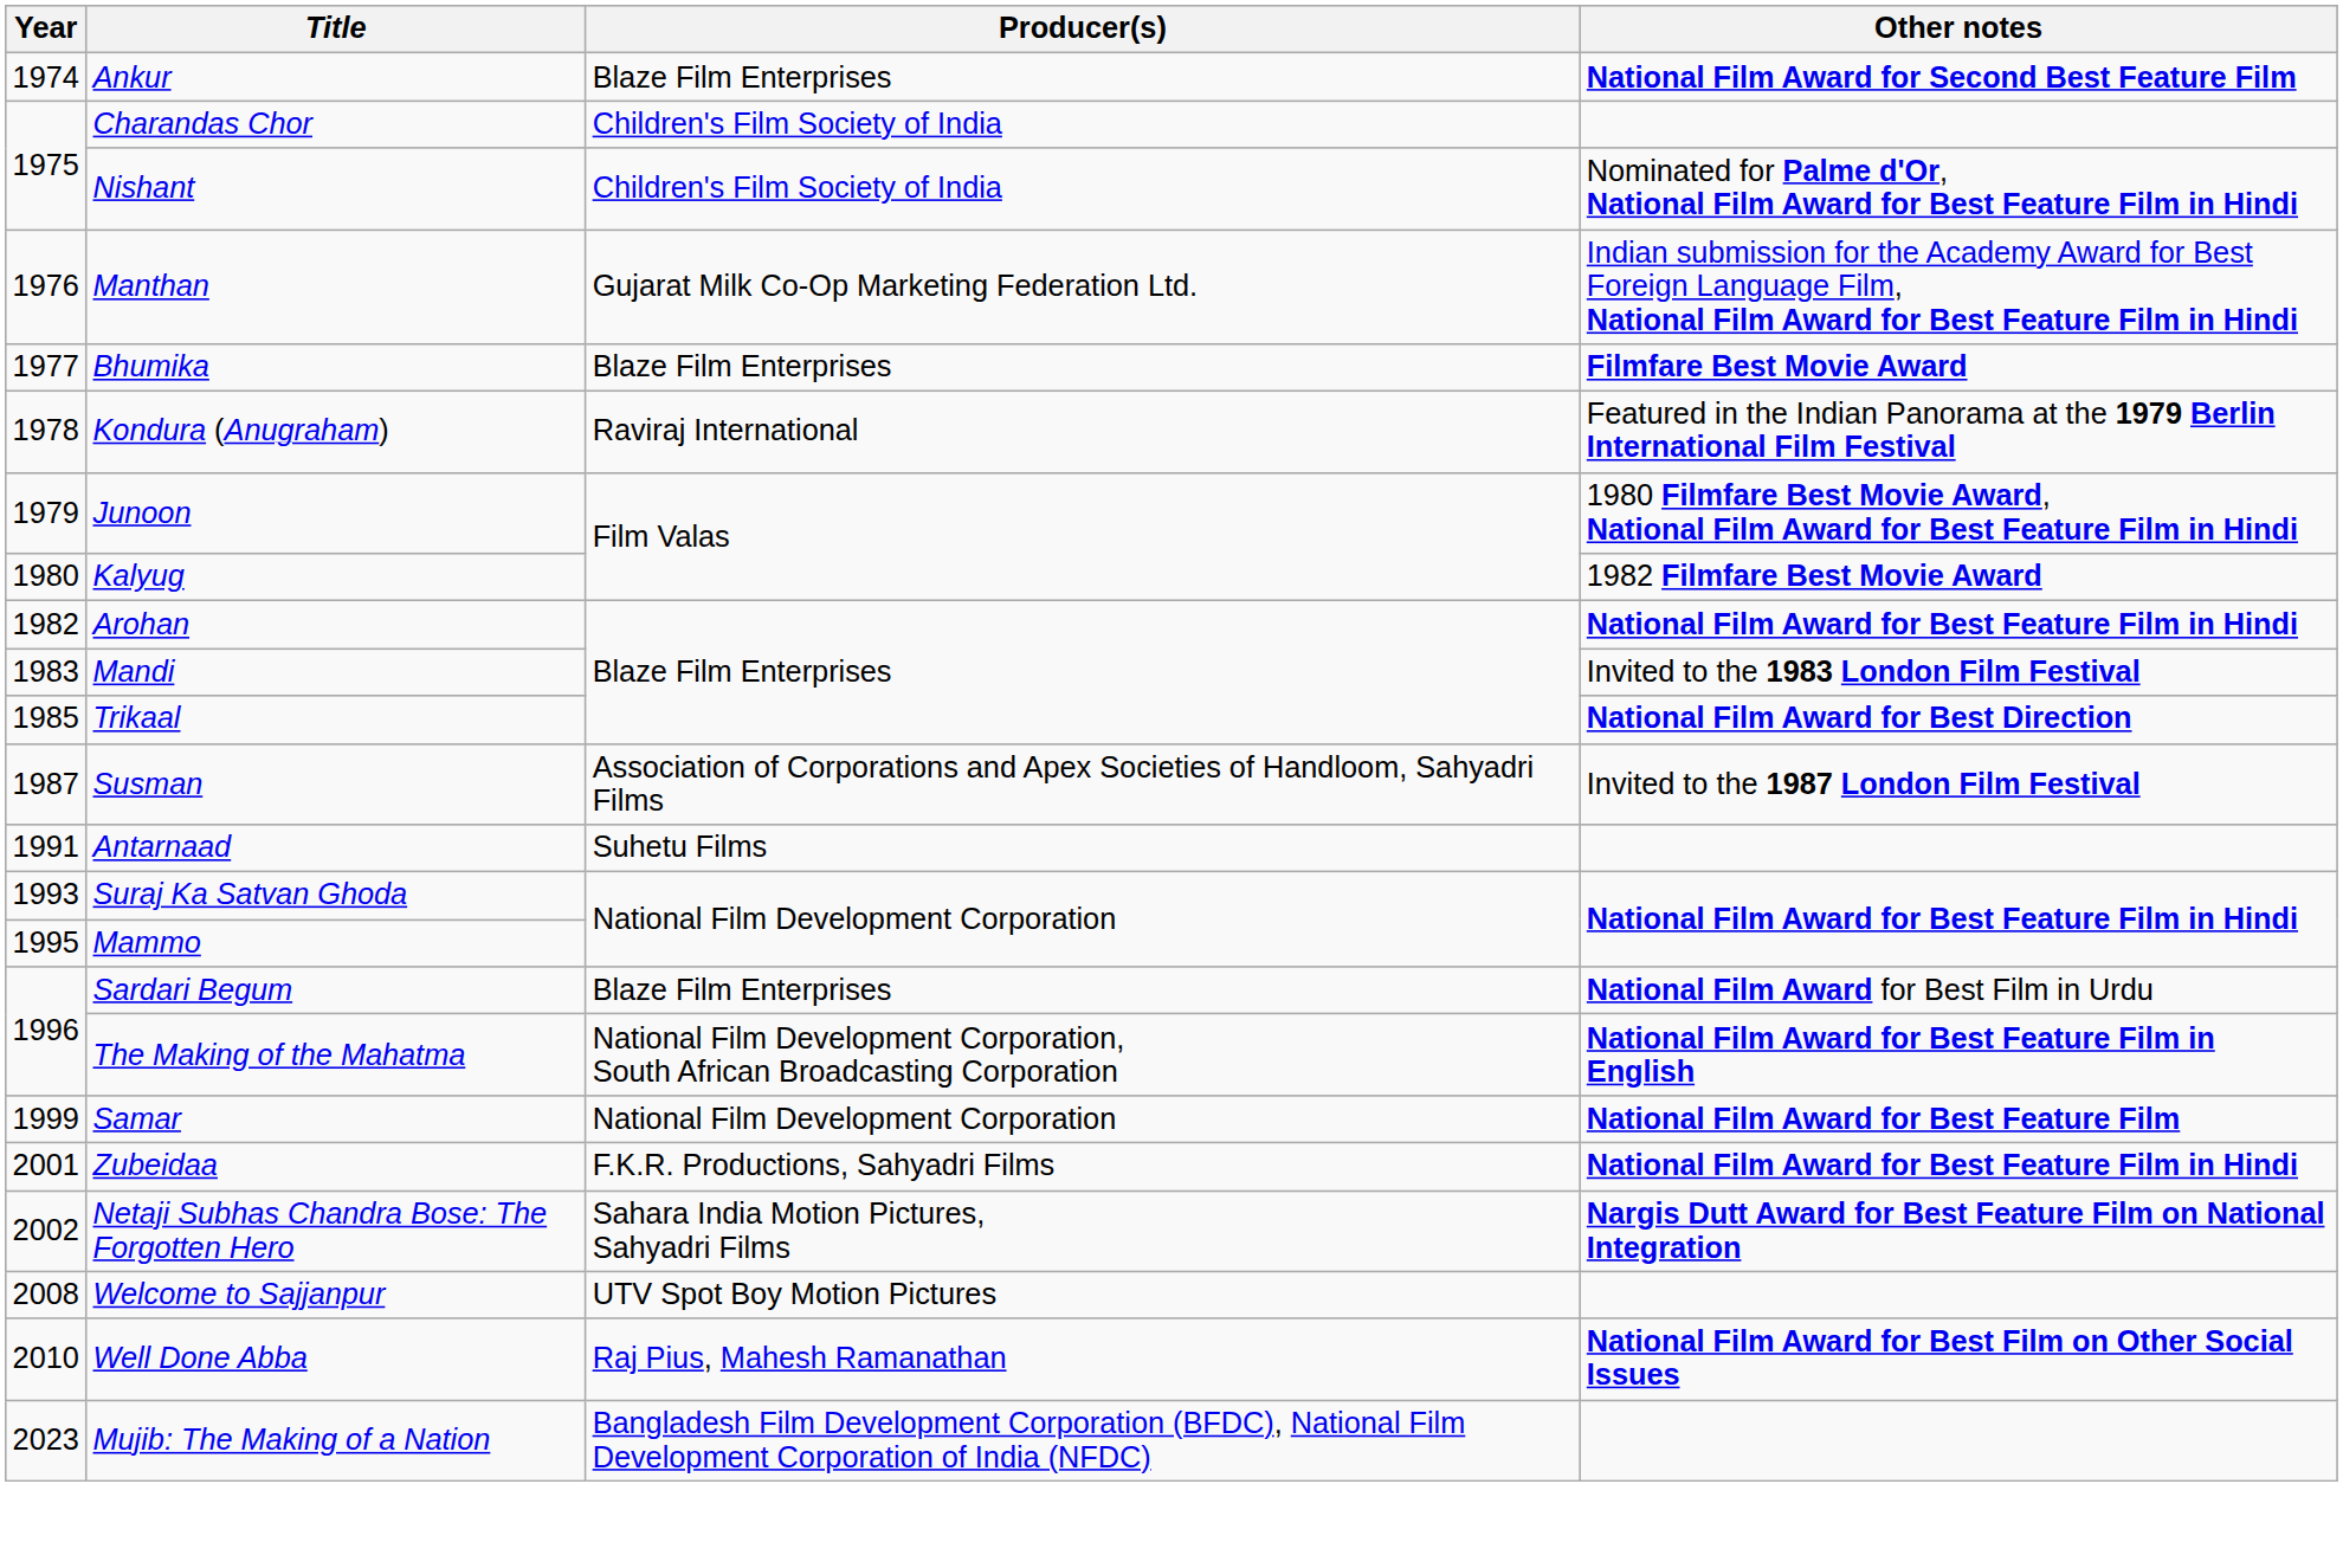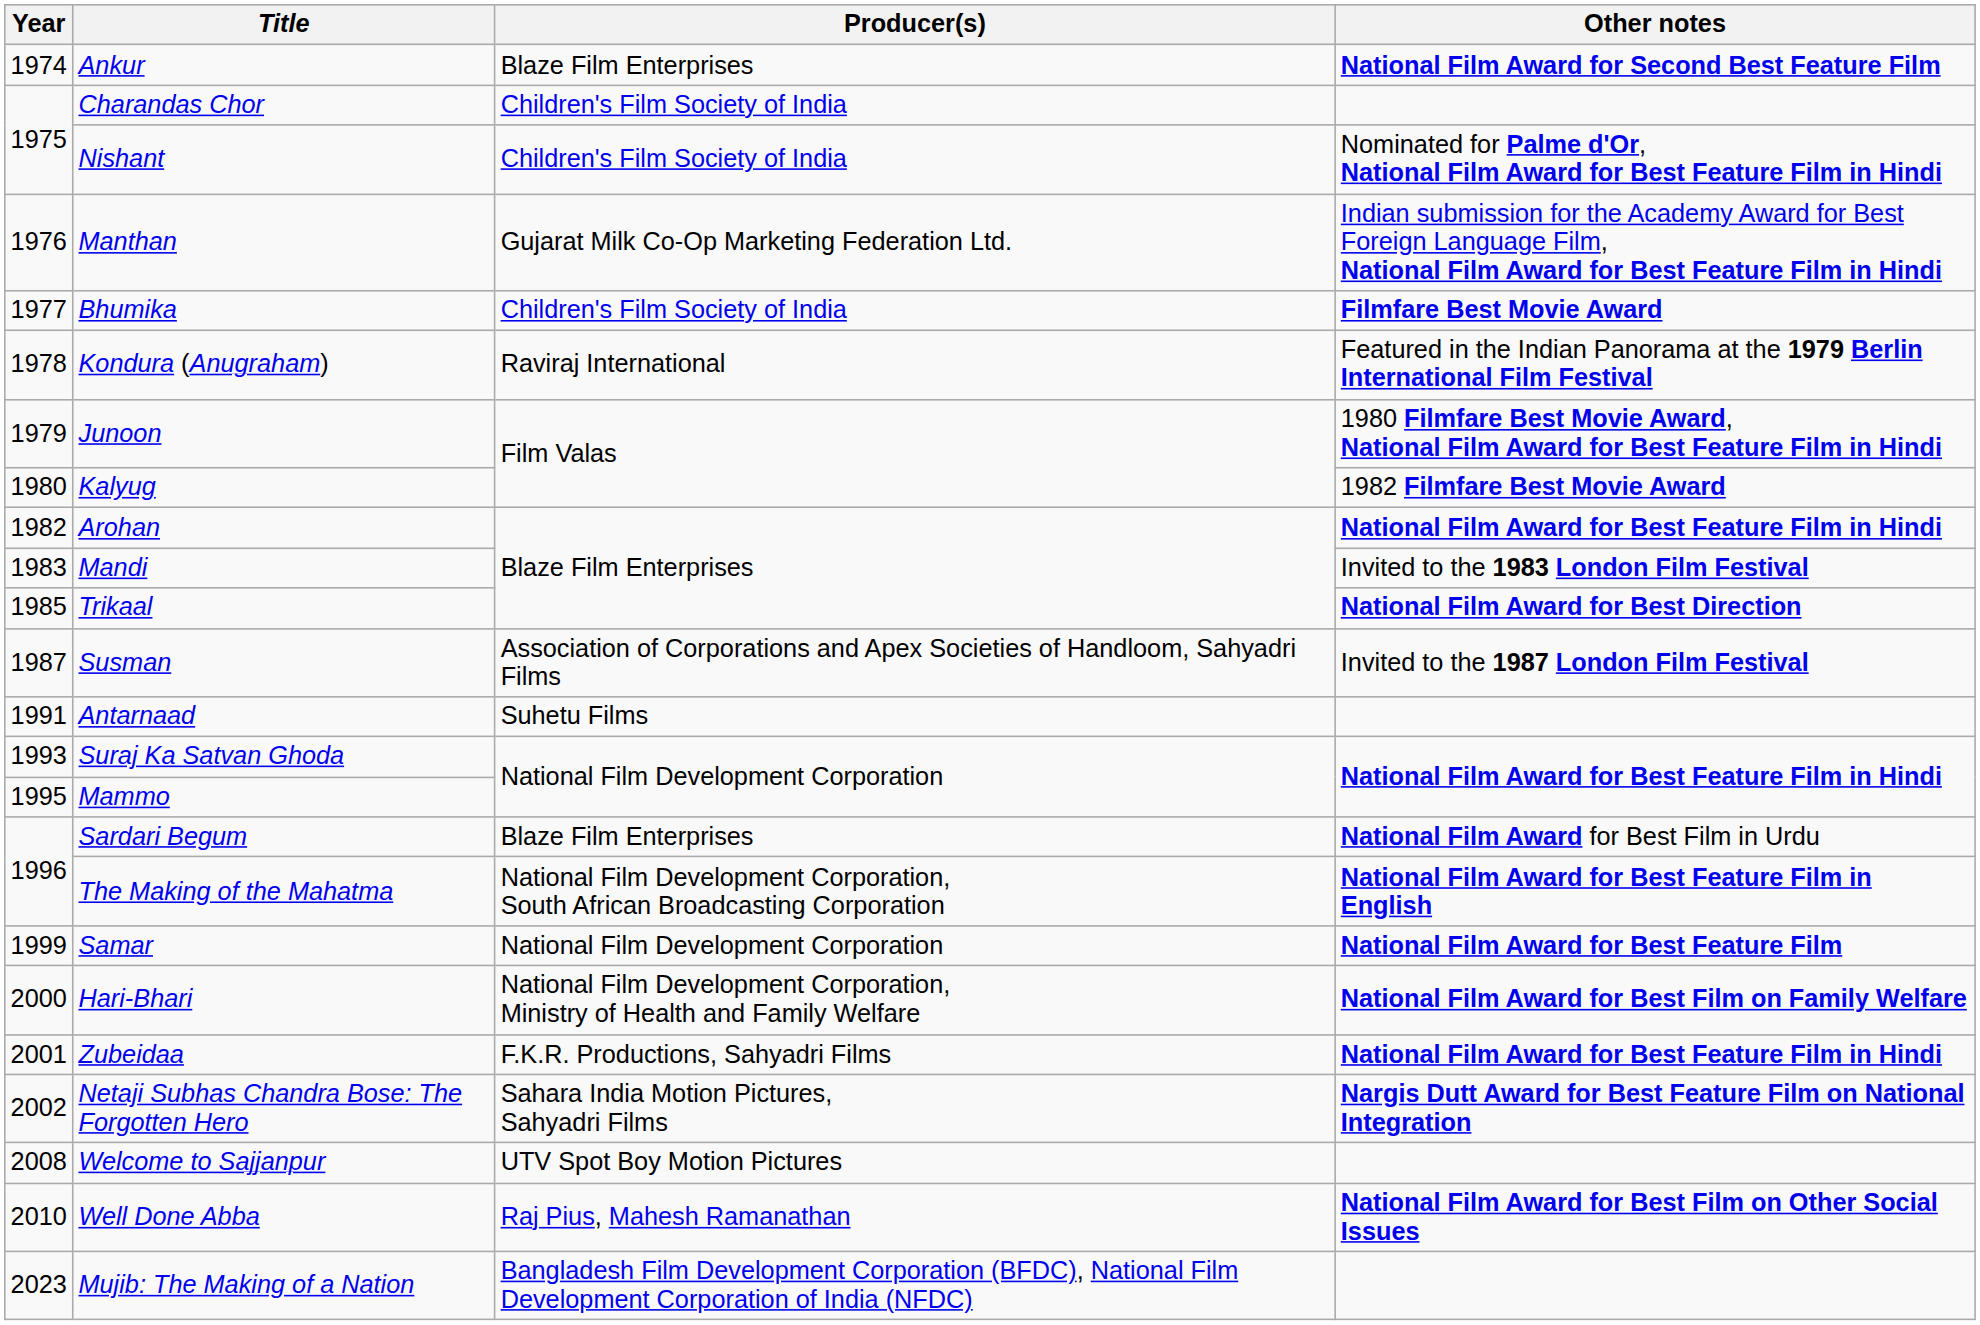Bhumika | Producer(s): Blaze Film Enterprises -> Children's Film Society of India
+ row: 2000 | Hari-Bhari | National Film Development Corporation, Ministry of Health and Family Welfare | National Film Award for Best Film on Family Welfare
